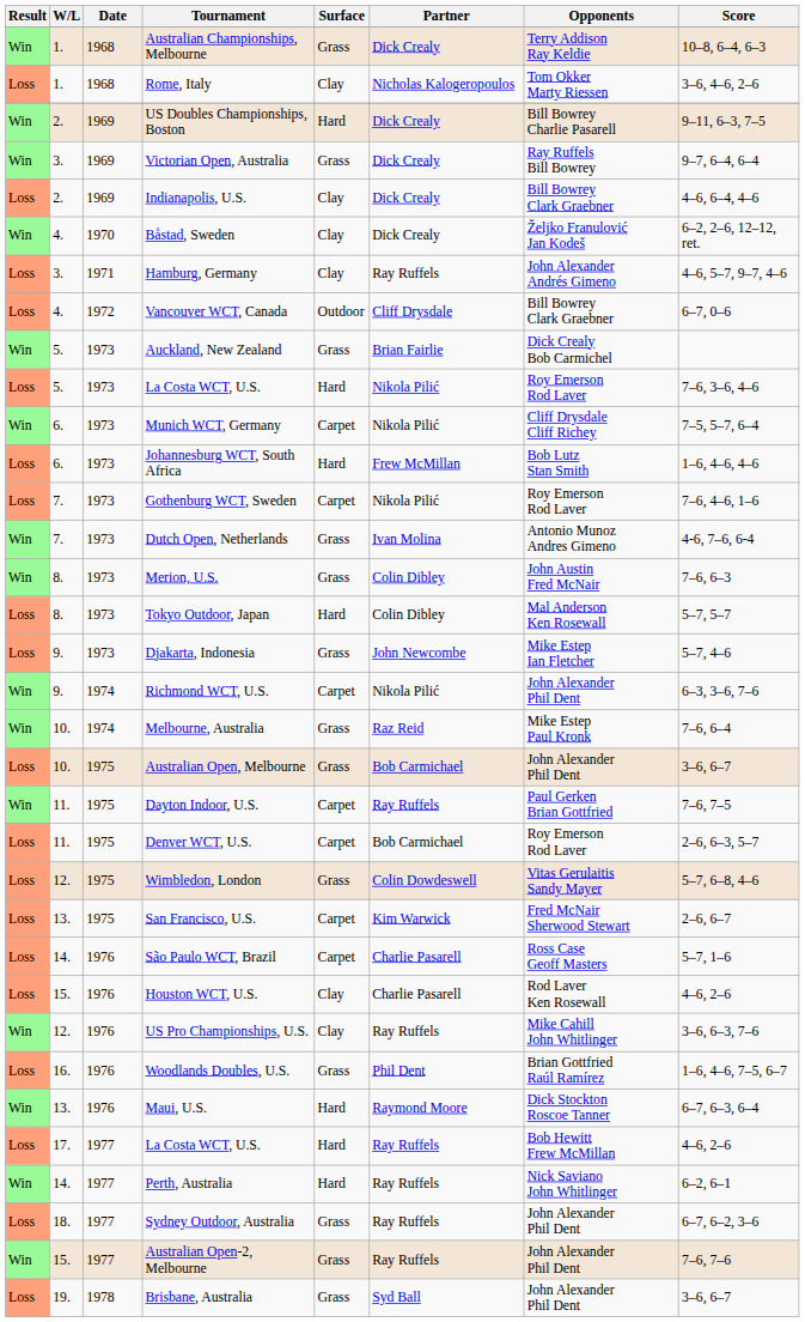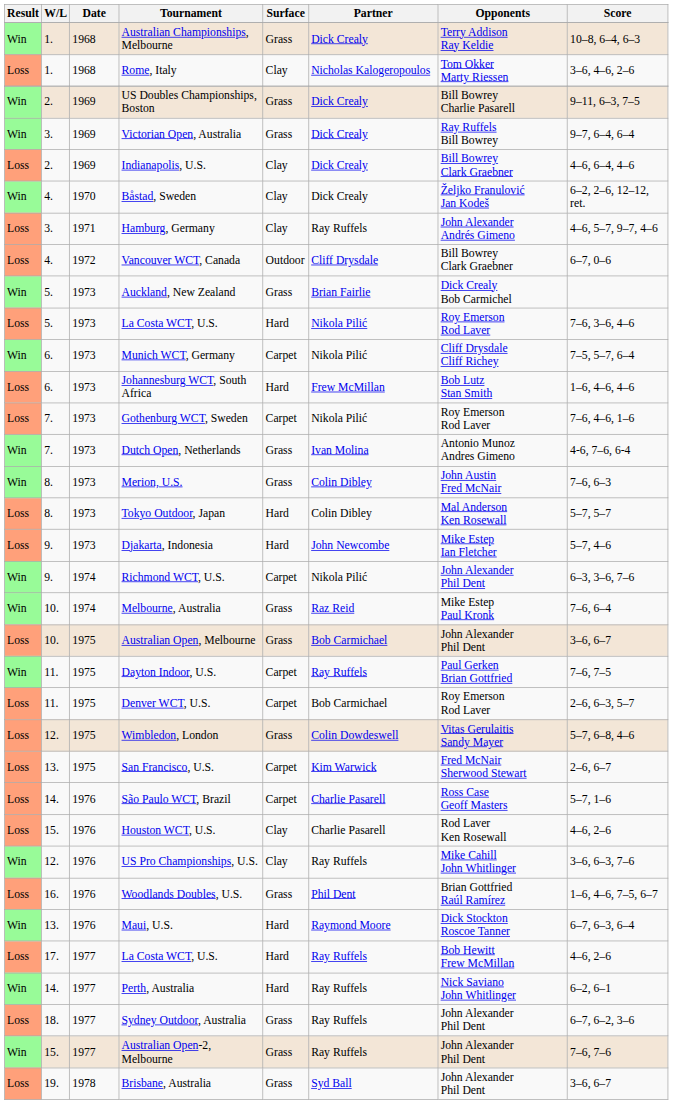US Doubles Championships, Boston | Surface: Hard -> Grass
Djakarta, Indonesia | Surface: Grass -> Hard
